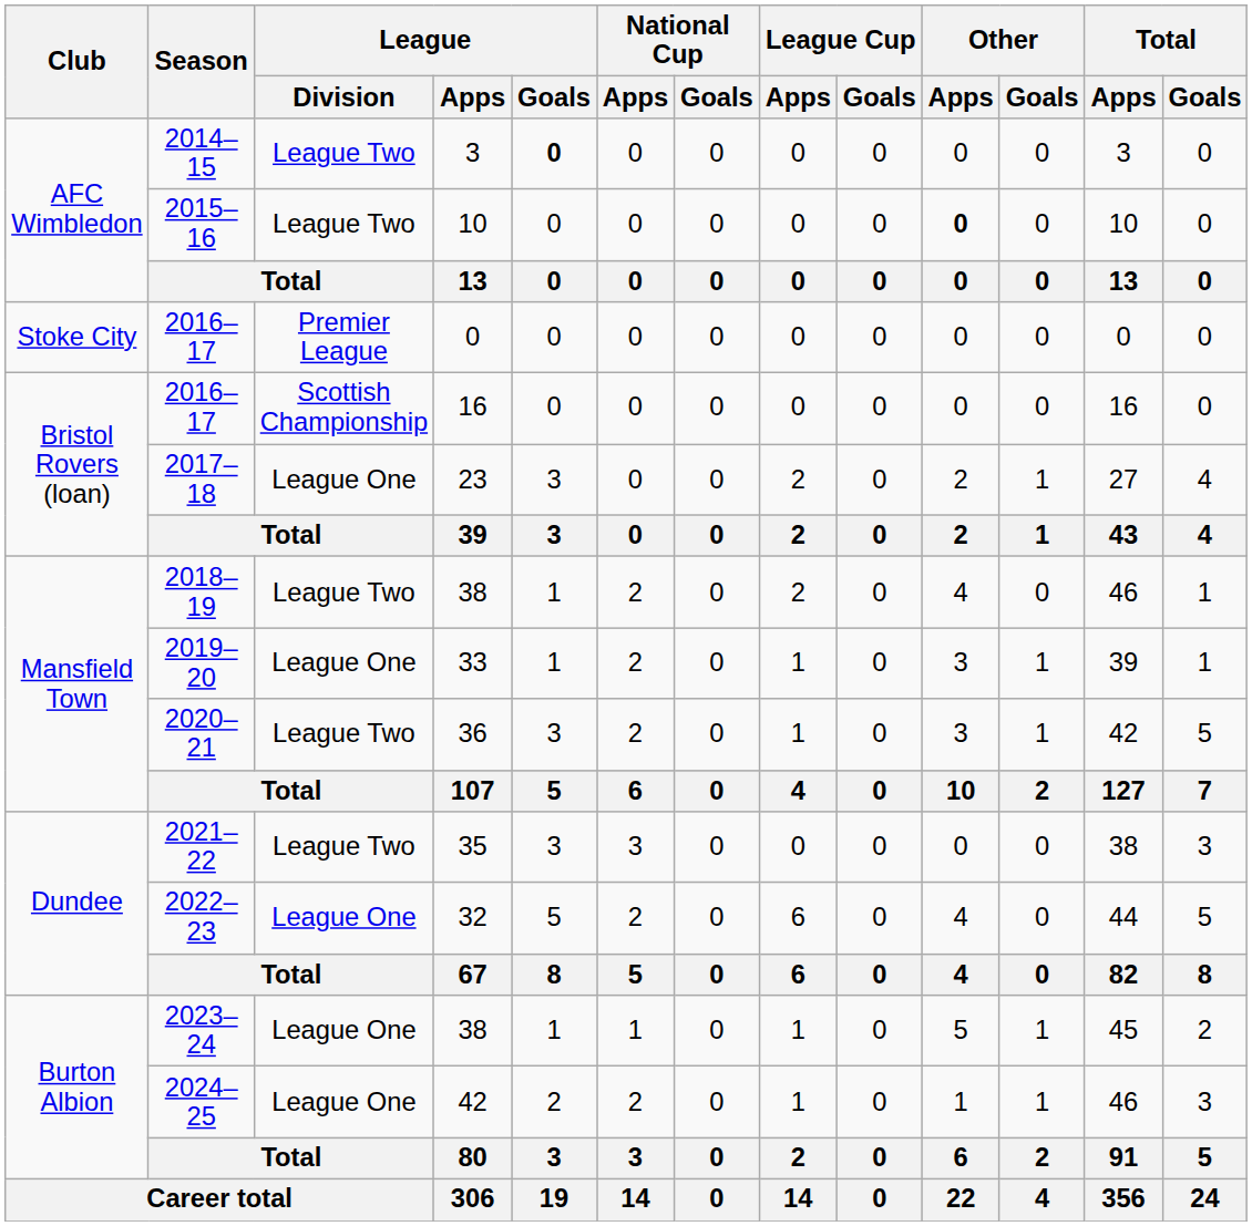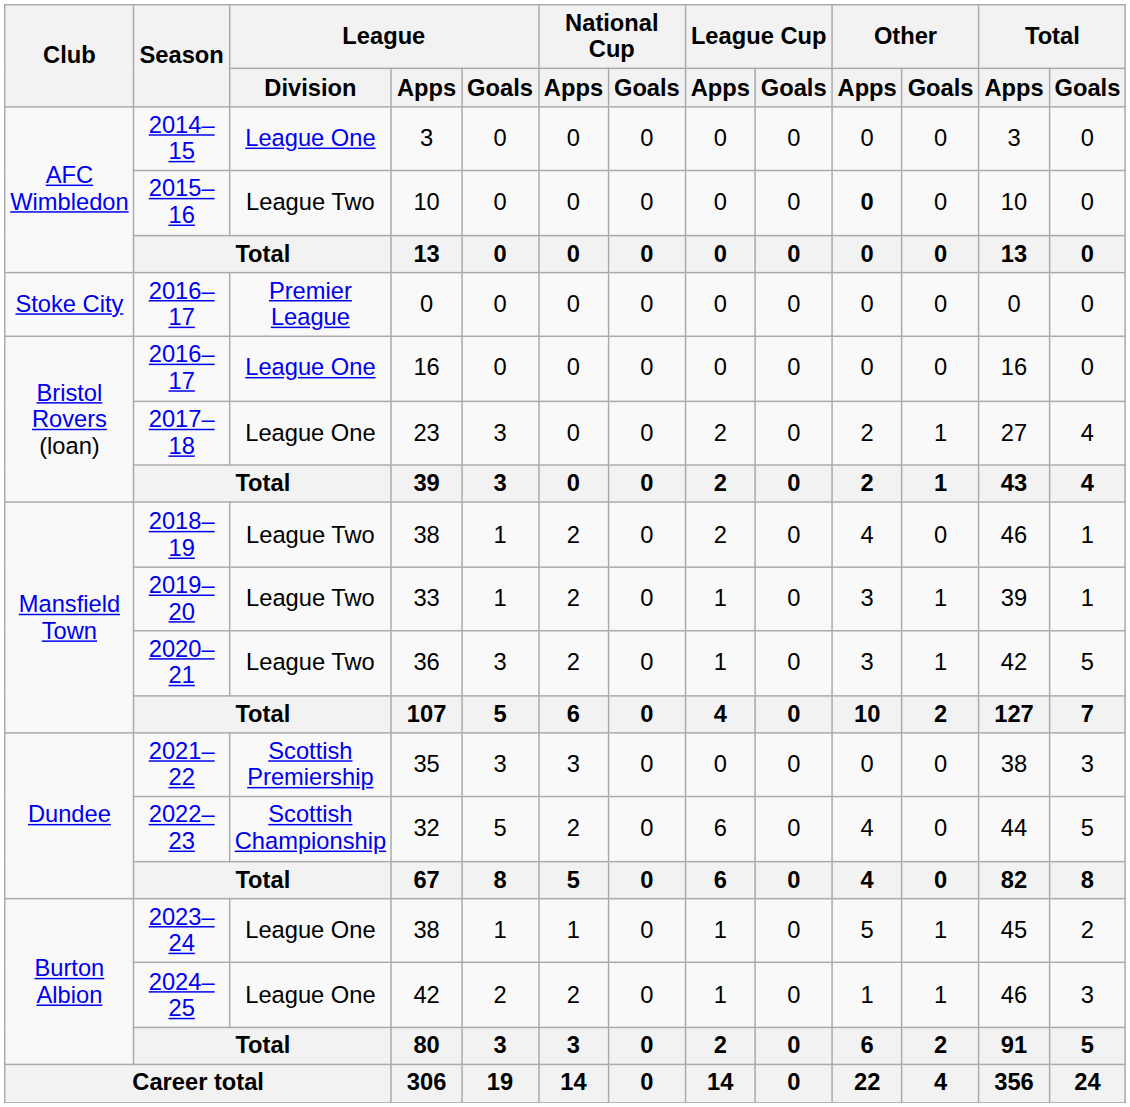2014–15 | League / Division: League Two -> League One
2014–15 | League / Goals: bold -> normal
2016–17 / 16 | League / Division: Scottish Championship -> League One
2019–20 | League / Division: League One -> League Two
2021–22 | League / Division: League Two -> Scottish Premiership
2022–23 | League / Division: League One -> Scottish Championship
